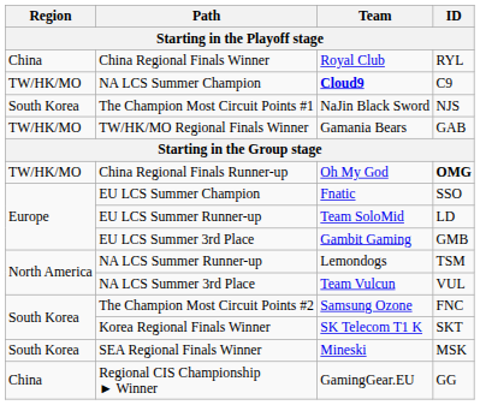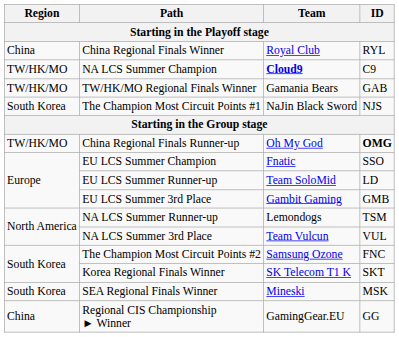rows swapped: The Champion Most Circuit Points #1 <-> TW/HK/MO Regional Finals Winner
